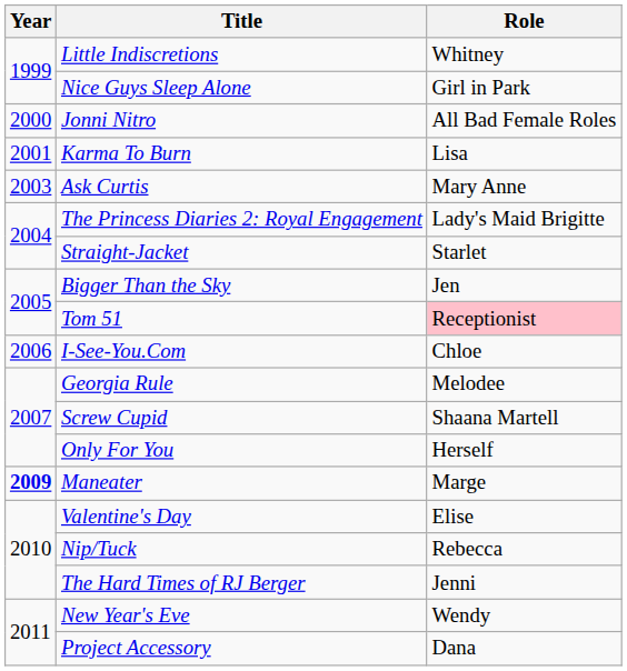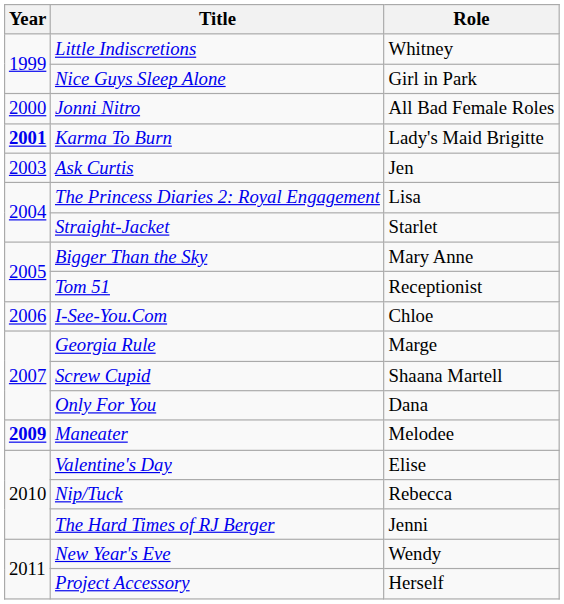Karma To Burn | Year: normal -> bold
Karma To Burn | Role: Lisa -> Lady's Maid Brigitte
Ask Curtis | Role: Mary Anne -> Jen
The Princess Diaries 2: Royal Engagement | Role: Lady's Maid Brigitte -> Lisa
Bigger Than the Sky | Role: Jen -> Mary Anne
Tom 51 | Role: pink background -> no background
Georgia Rule | Role: Melodee -> Marge
Only For You | Role: Herself -> Dana
Maneater | Role: Marge -> Melodee
Project Accessory | Role: Dana -> Herself
